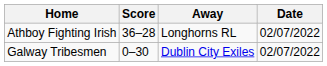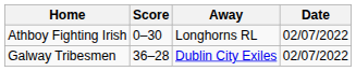Athboy Fighting Irish | Score: 36–28 -> 0–30
Galway Tribesmen | Score: 0–30 -> 36–28
